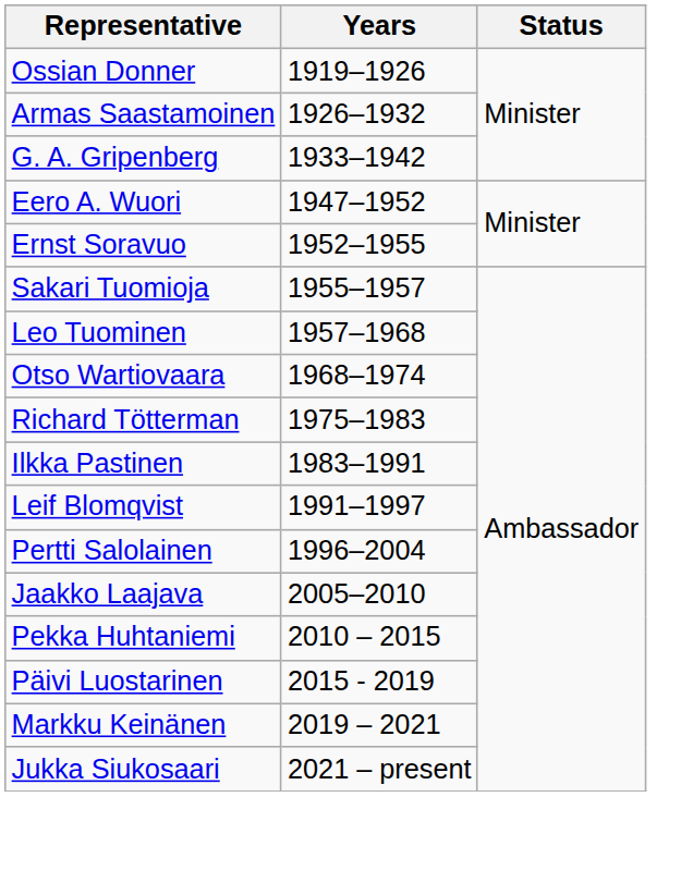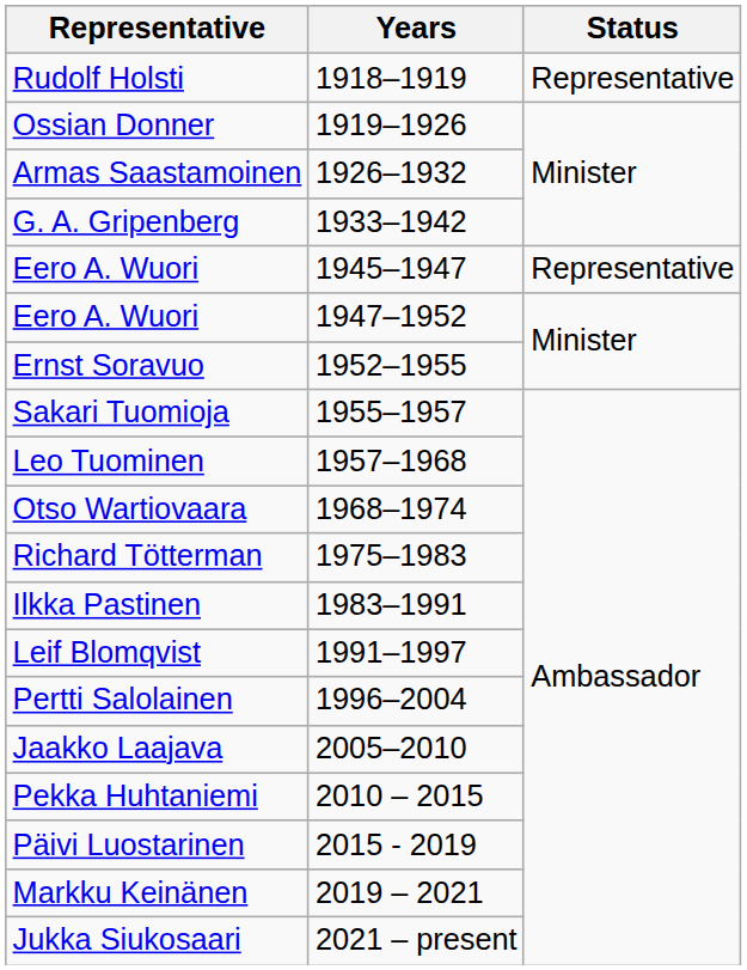+ row: Rudolf Holsti | 1918–1919 | Representative
+ row: Eero A. Wuori | 1945–1947 | Representative
